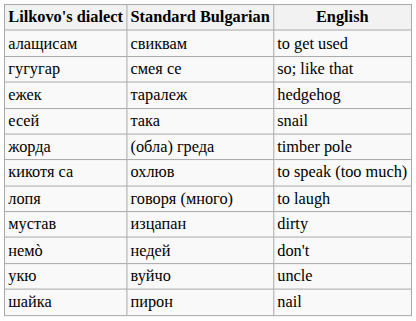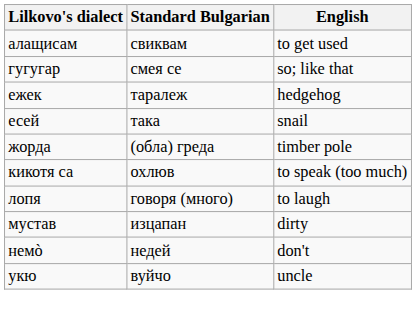- row: шайка | пирон | nail
